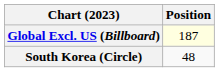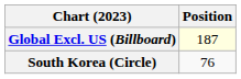South Korea (Circle) | Position: 48 -> 76
